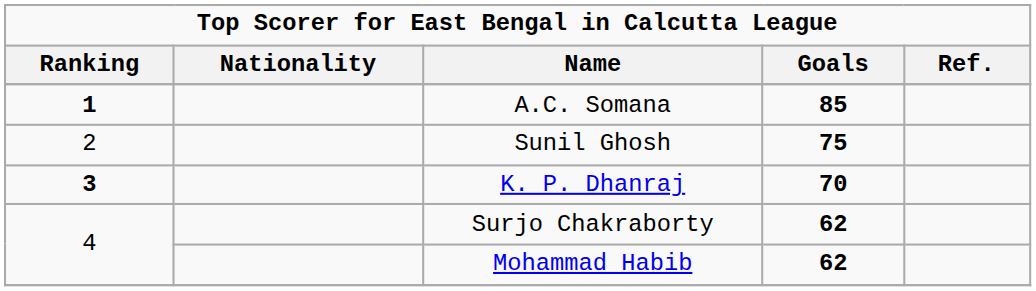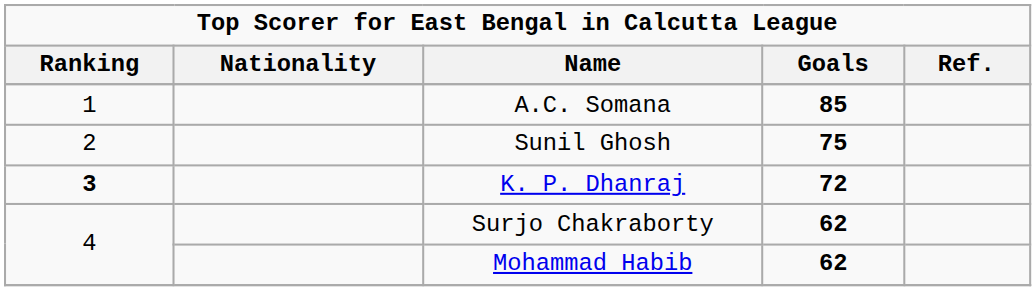A.C. Somana | Ranking: bold -> normal
K. P. Dhanraj | Goals: 70 -> 72
